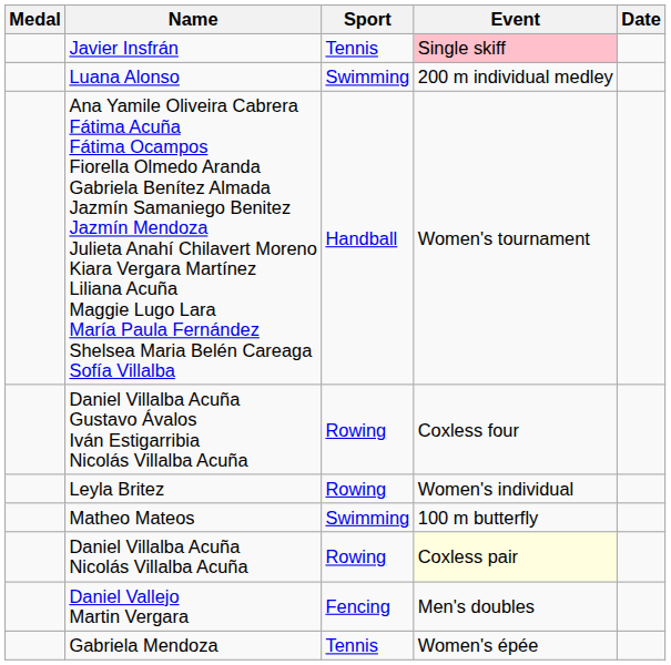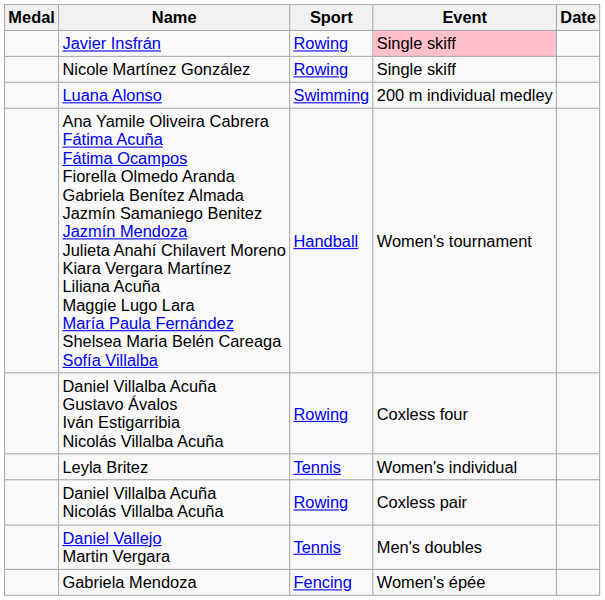Javier Insfrán | Sport: Tennis -> Rowing
+ row: Nicole Martínez González | Rowing | Single skiff
Leyla Britez | Sport: Rowing -> Tennis
- row: Matheo Mateos | Swimming | 100 m butterfly
Daniel Villalba Acuña Nicolás Villalba Acuña | Event: lightyellow background -> no background
Daniel Vallejo Martin Vergara | Sport: Fencing -> Tennis
Gabriela Mendoza | Sport: Tennis -> Fencing
